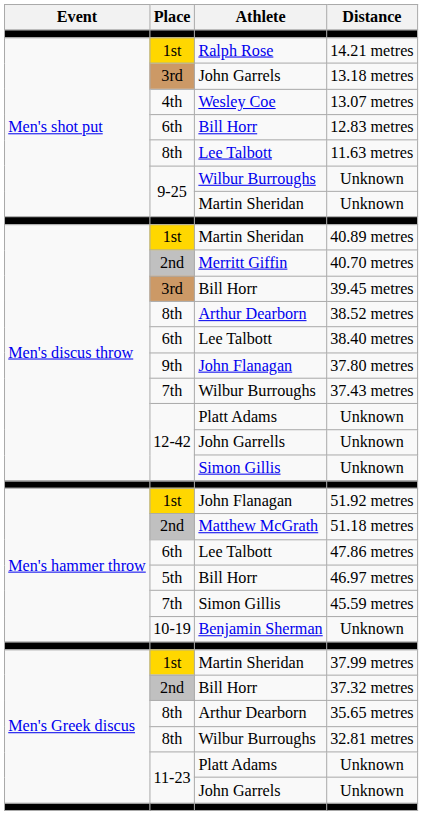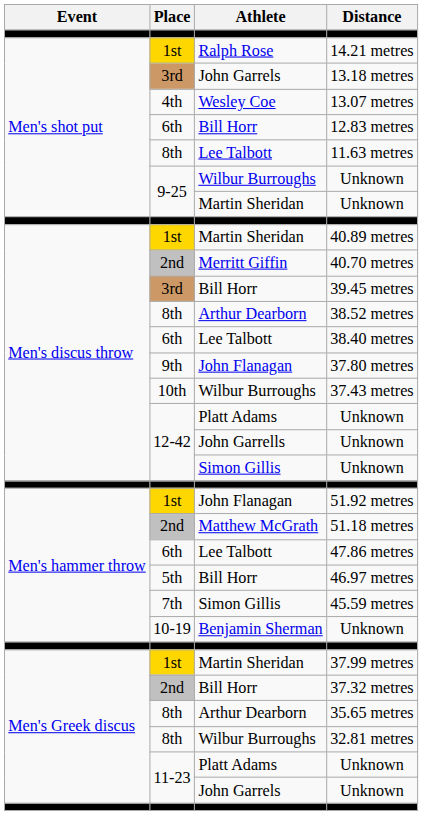37.43 metres | Place: 7th -> 10th
